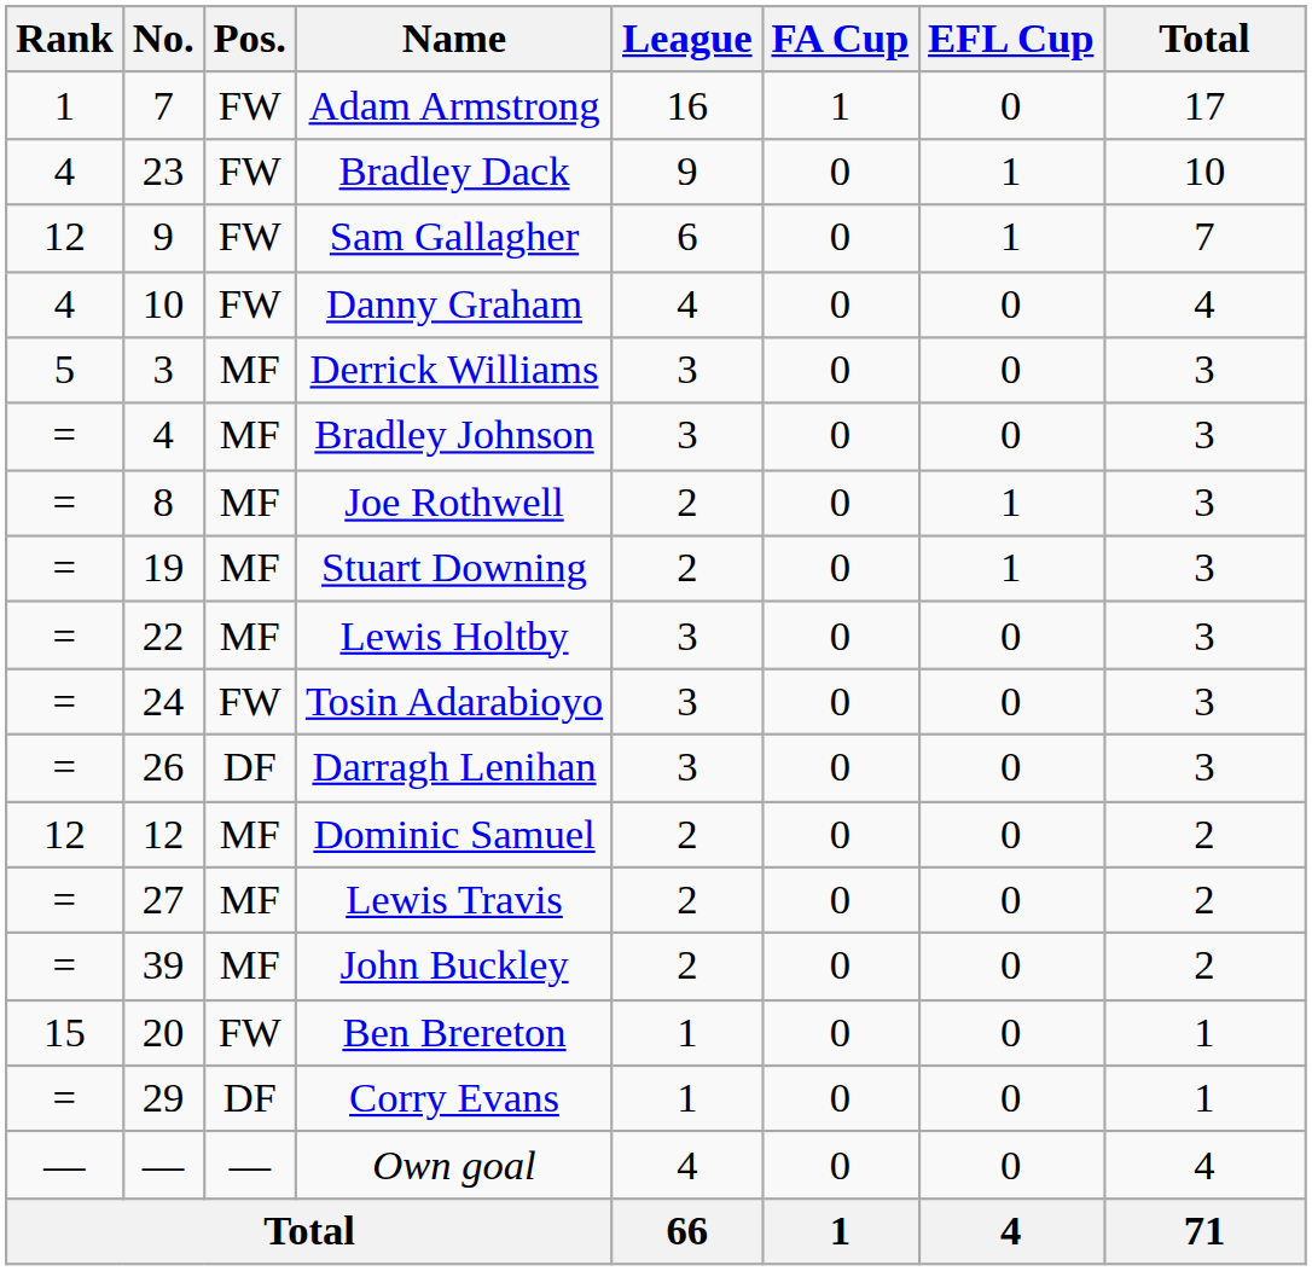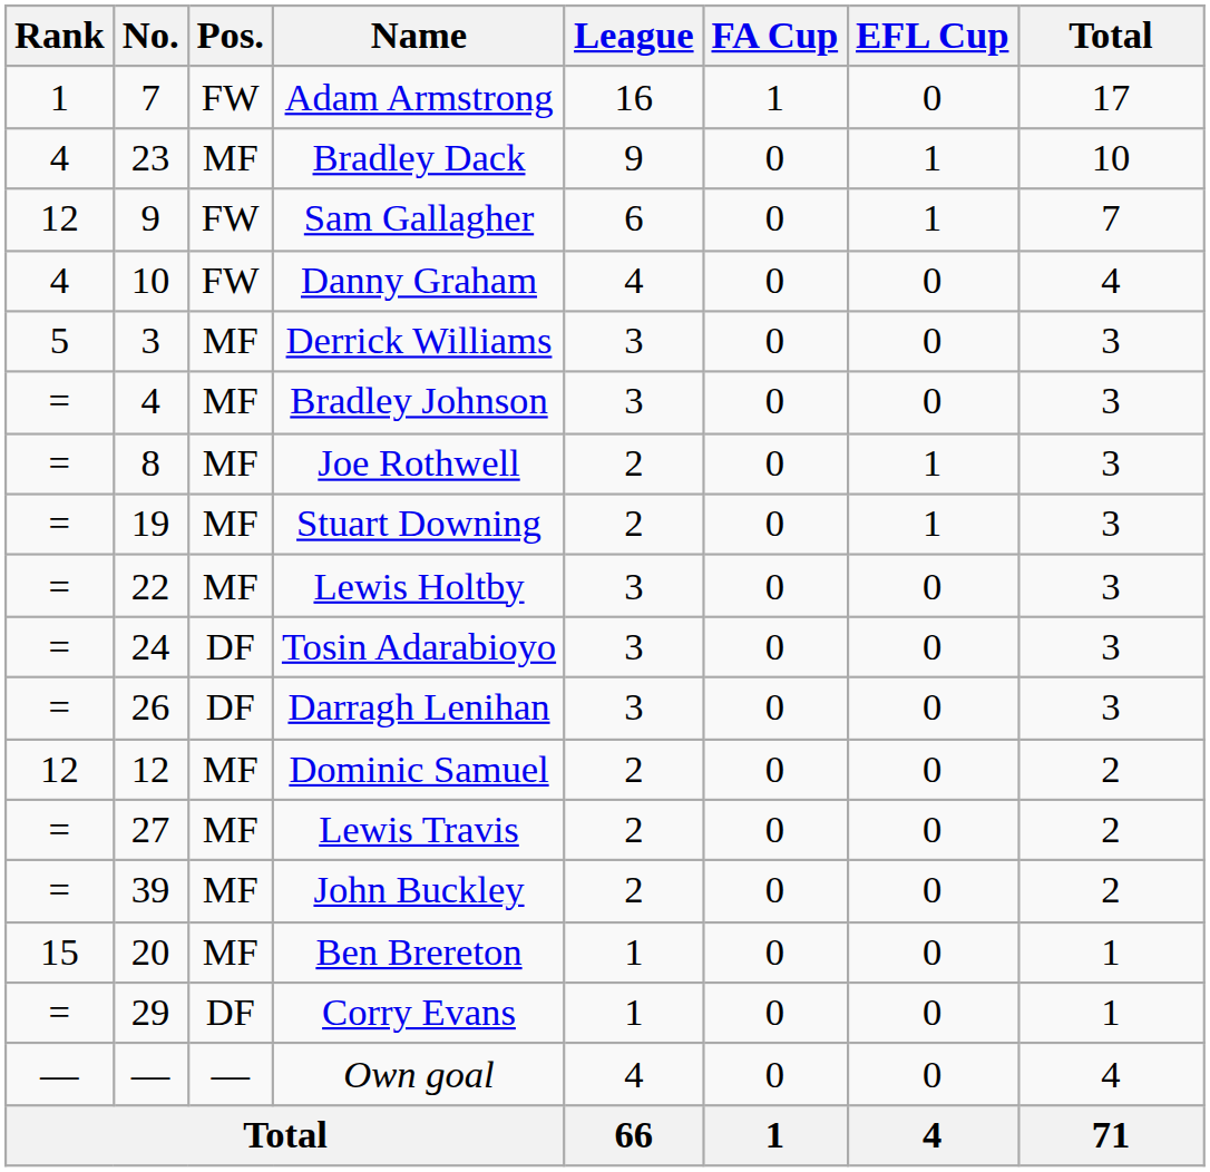Bradley Dack | Pos.: FW -> MF
Tosin Adarabioyo | Pos.: FW -> DF
Ben Brereton | Pos.: FW -> MF
